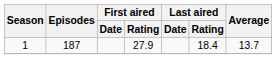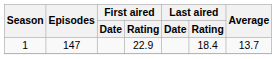1 | Episodes: 187 -> 147
1 | First aired / Rating: 27.9 -> 22.9
